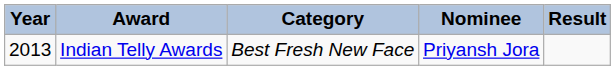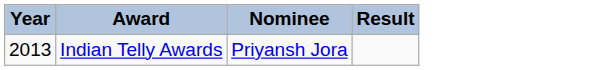- column: Category | Best Fresh New Face
